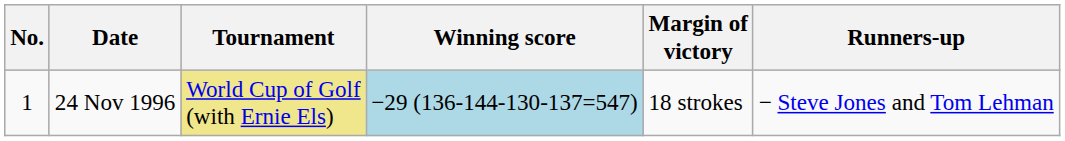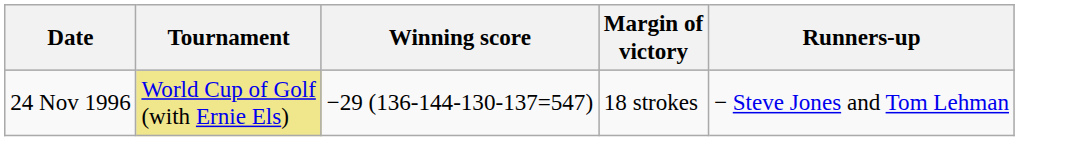- column: No. | 1
24 Nov 1996 | Winning score: lightblue background -> no background
